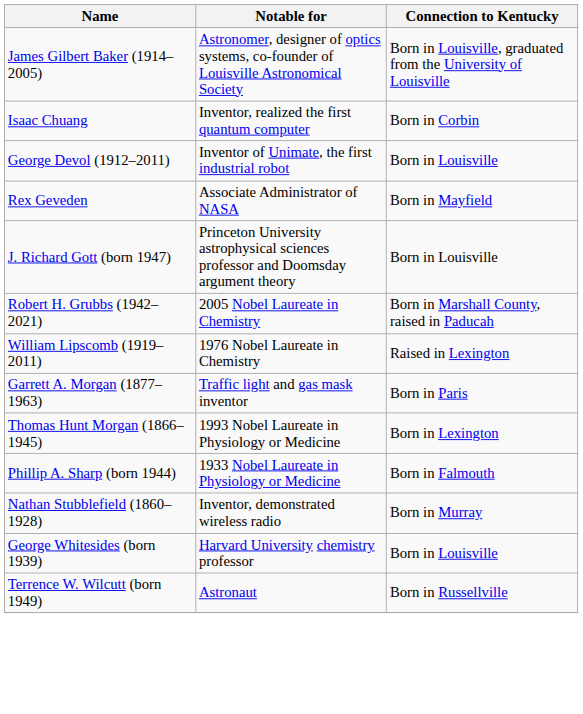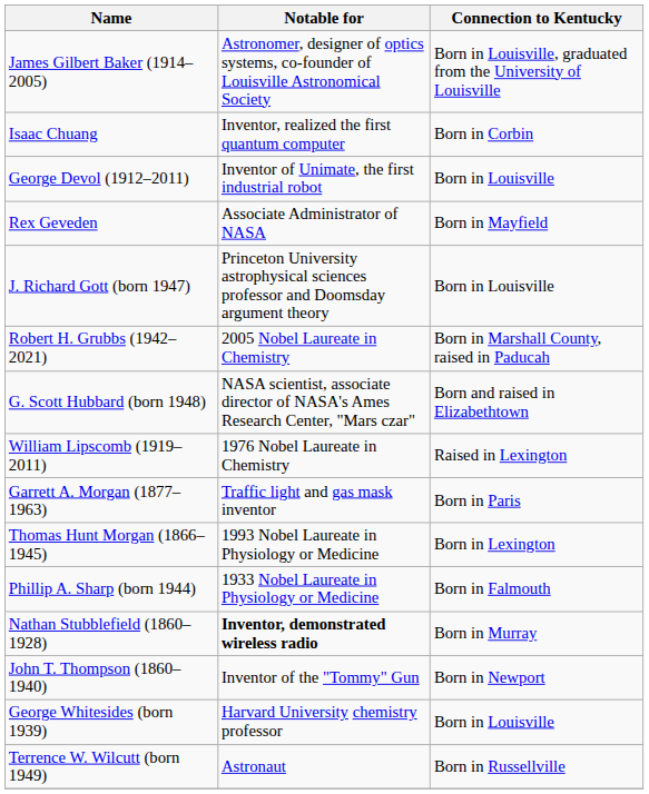+ row: G. Scott Hubbard (born 1948) | NASA scientist, associate director of NASA's Ames Research Center, "Mars czar" | Born and raised in Elizabethtown
Nathan Stubblefield (1860–1928) | Notable for: normal -> bold
+ row: John T. Thompson (1860–1940) | Inventor of the "Tommy" Gun | Born in Newport
